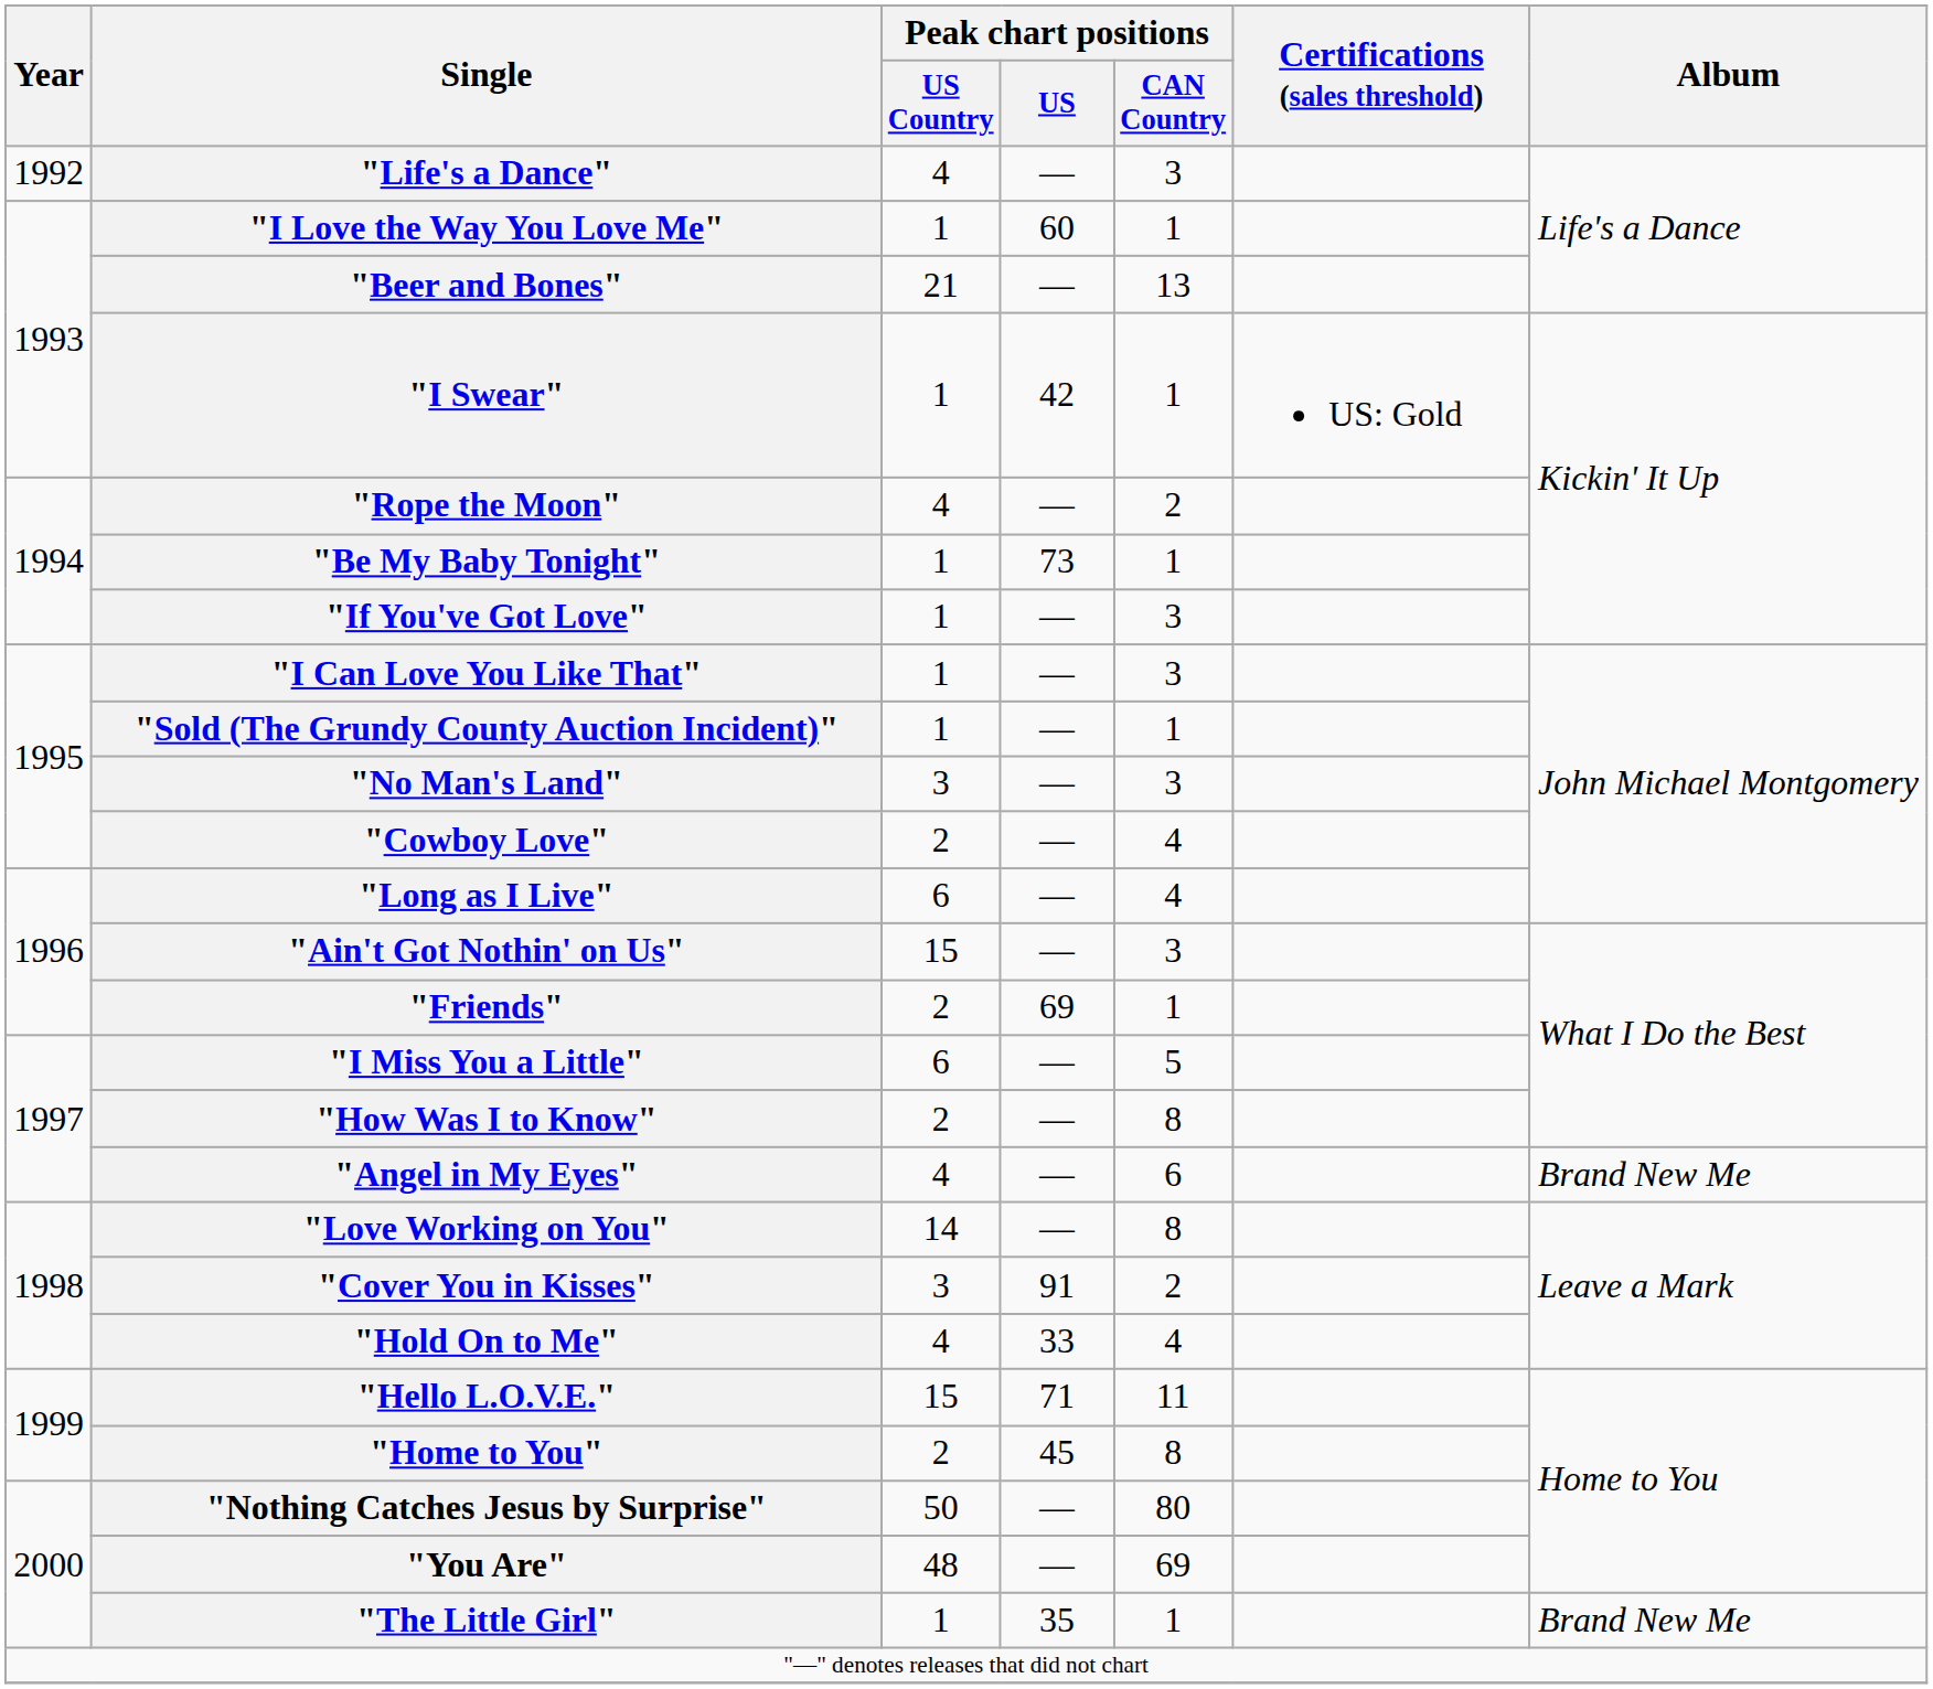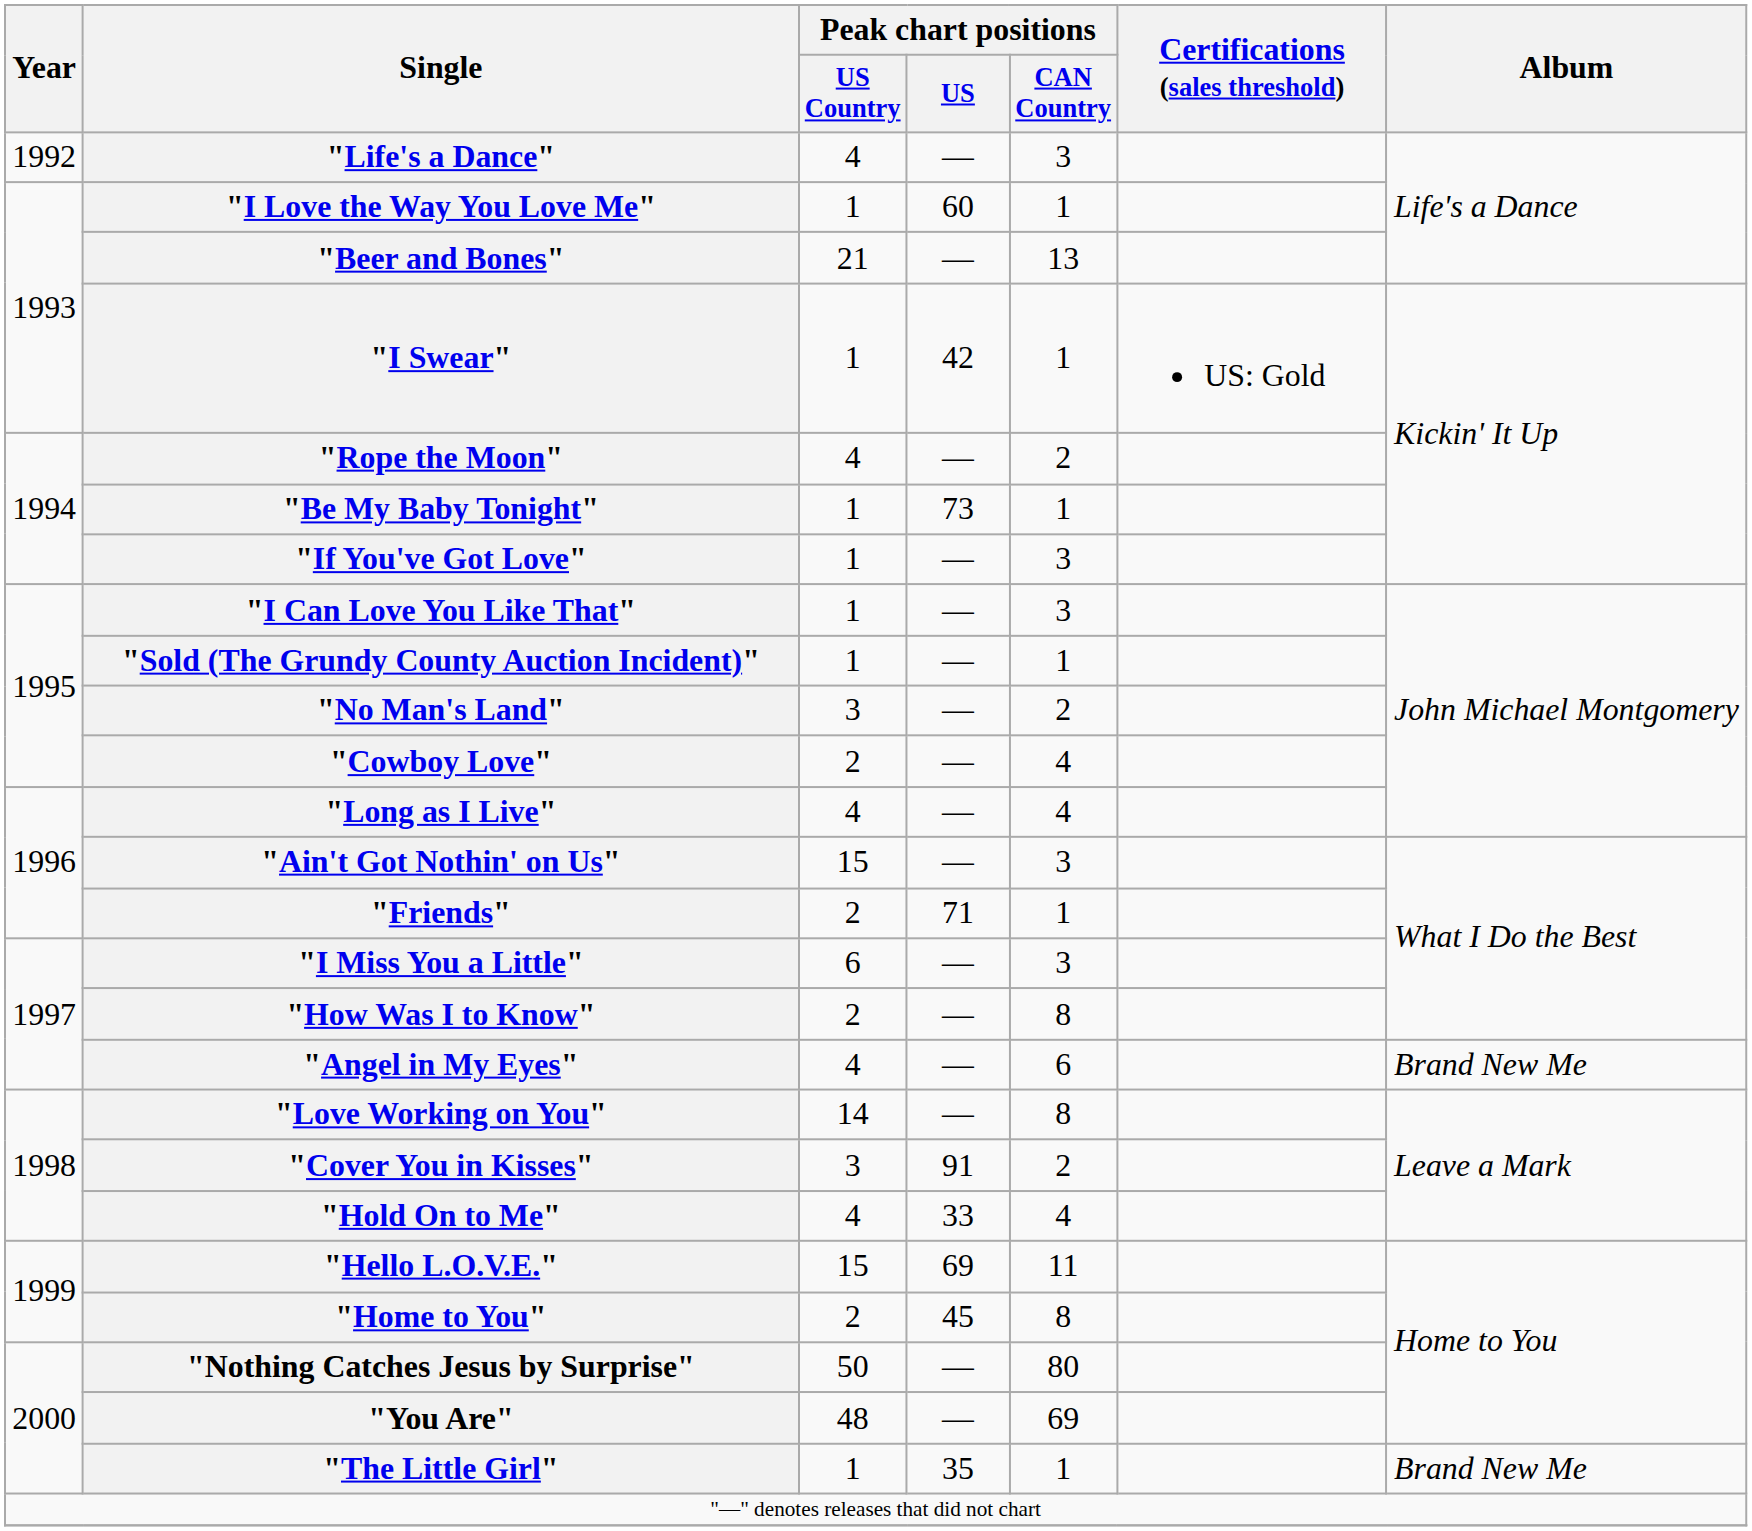"No Man's Land" | Peak chart positions / CAN Country: 3 -> 2
"Long as I Live" | Peak chart positions / US Country: 6 -> 4
"Friends" | Peak chart positions / US: 69 -> 71
"I Miss You a Little" | Peak chart positions / CAN Country: 5 -> 3
"Hello L.O.V.E." | Peak chart positions / US: 71 -> 69
